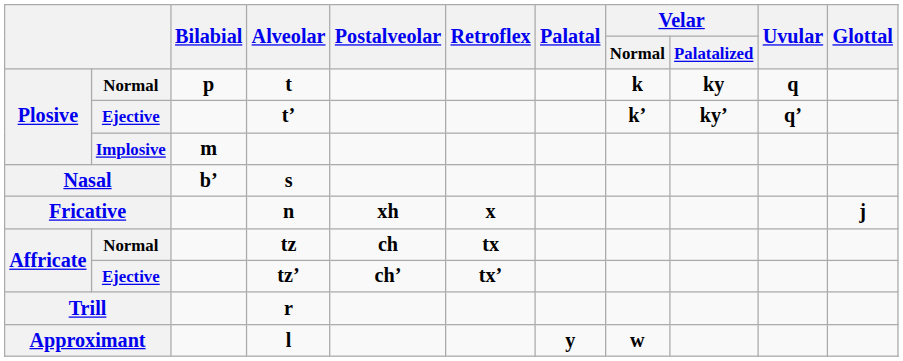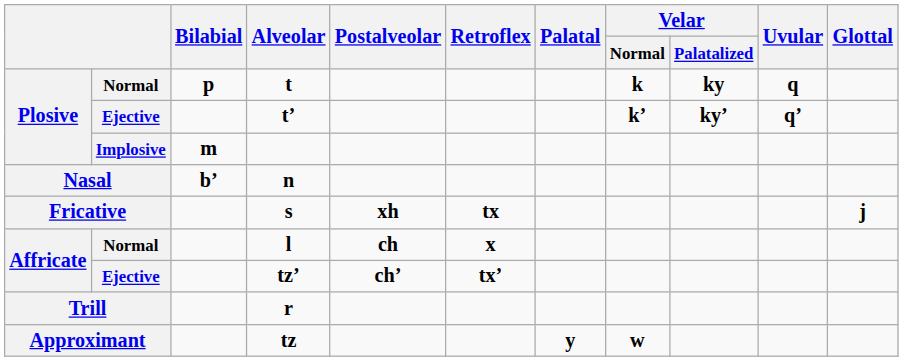Nasal | Alveolar: s -> n
Fricative | Alveolar: n -> s
Fricative | Retroflex: x -> tx
Affricate / Normal | Alveolar: tz -> l
Affricate / Normal | Retroflex: tx -> x
Approximant | Alveolar: l -> tz
